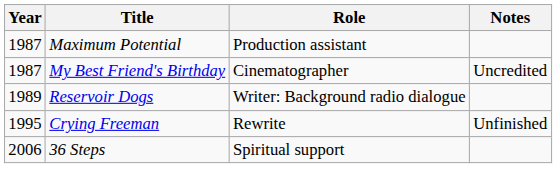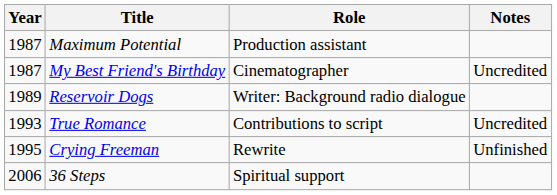+ row: 1993 | True Romance | Contributions to script | Uncredited
